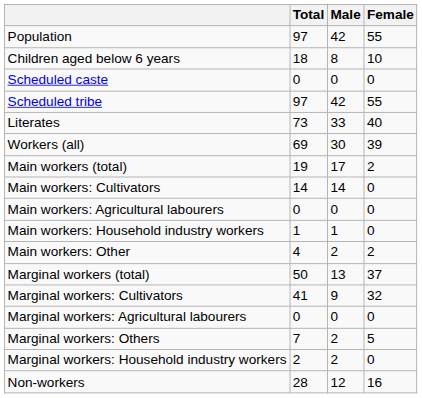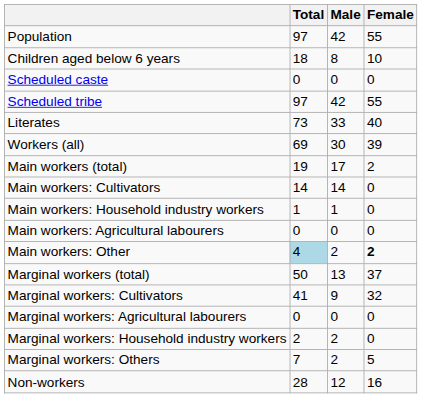rows swapped: Main workers: Agricultural labourers <-> Main workers: Household industry workers
Main workers: Other | Total: no background -> lightblue background
Main workers: Other | Female: normal -> bold
rows swapped: Marginal workers: Household industry workers <-> Marginal workers: Others
